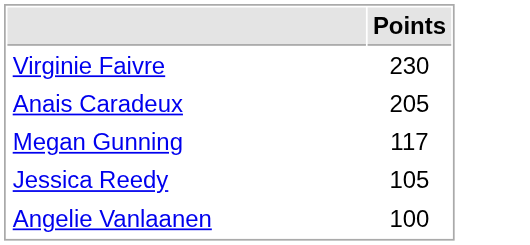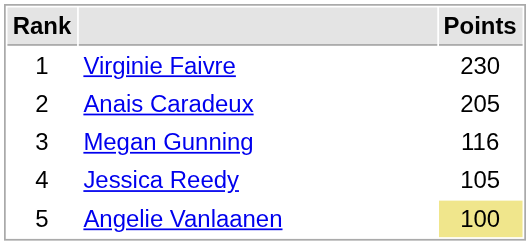+ column: Rank | 1 | 2 | 3 | 4 | 5
Megan Gunning | Points: 117 -> 116
Angelie Vanlaanen | Points: no background -> khaki background
